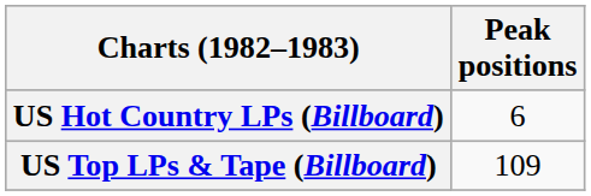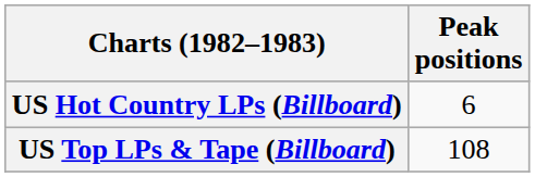US Top LPs & Tape (Billboard) | Peak positions: 109 -> 108
